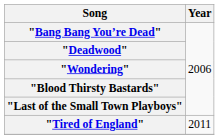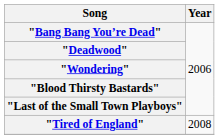"Tired of England" | Year: 2011 -> 2008
